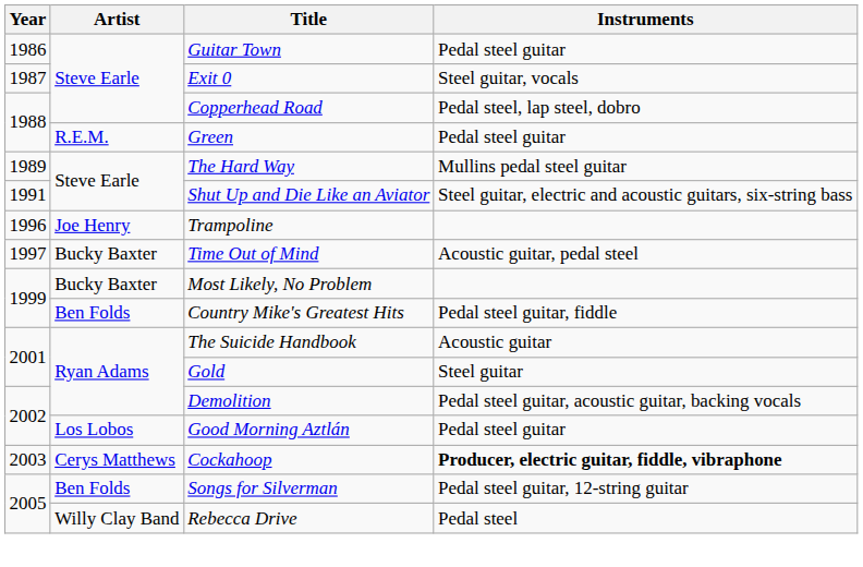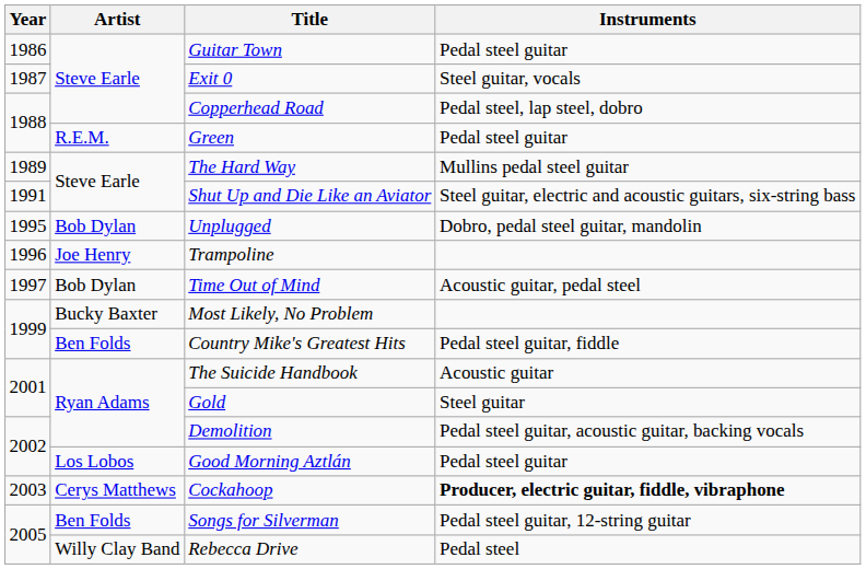+ row: 1995 | Bob Dylan | Unplugged | Dobro, pedal steel guitar, mandolin
Time Out of Mind | Artist: Bucky Baxter -> Bob Dylan
